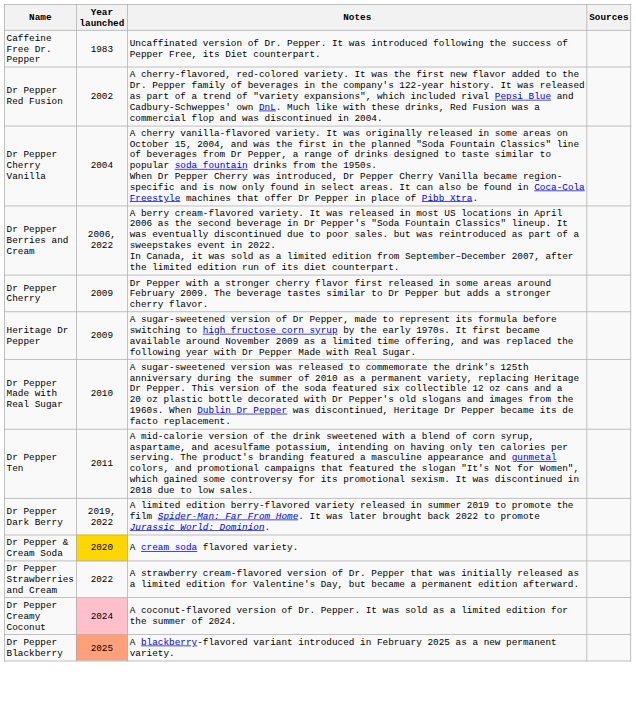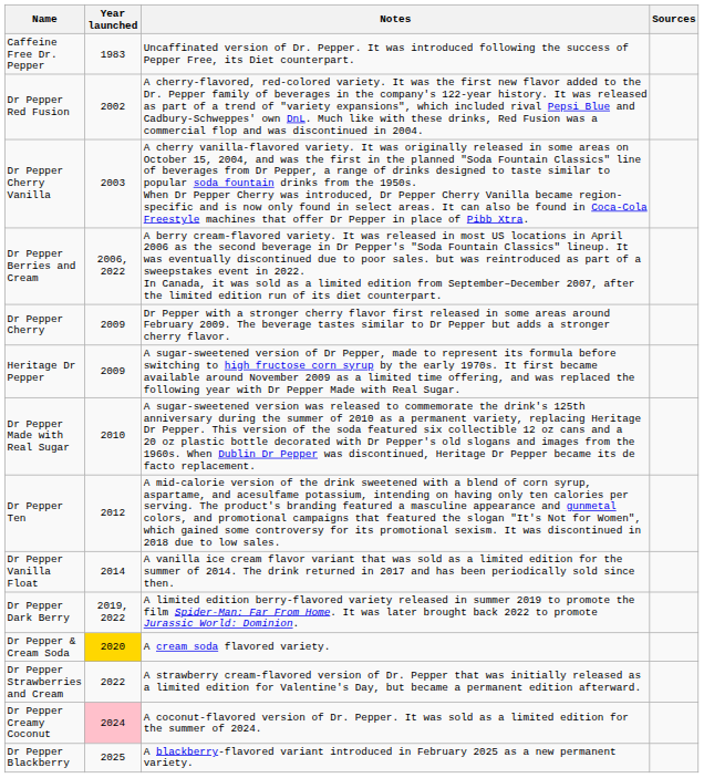Dr Pepper Cherry Vanilla | Year launched: 2004 -> 2003
Dr Pepper Ten | Year launched: 2011 -> 2012
+ row: Dr Pepper Vanilla Float | 2014 | A vanilla ice cream flavor variant that was sold as a limited edition for the summer of 2014. The drink returned in 2017 and has been periodically sold since then.
Dr Pepper Blackberry | Year launched: lightsalmon background -> no background
